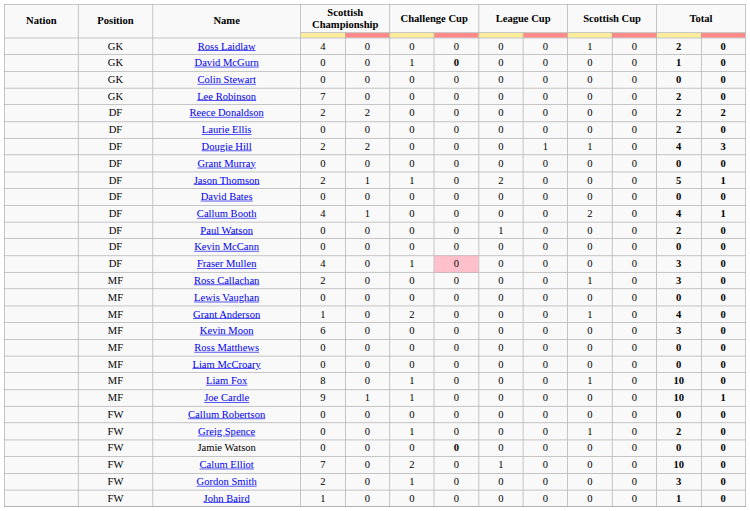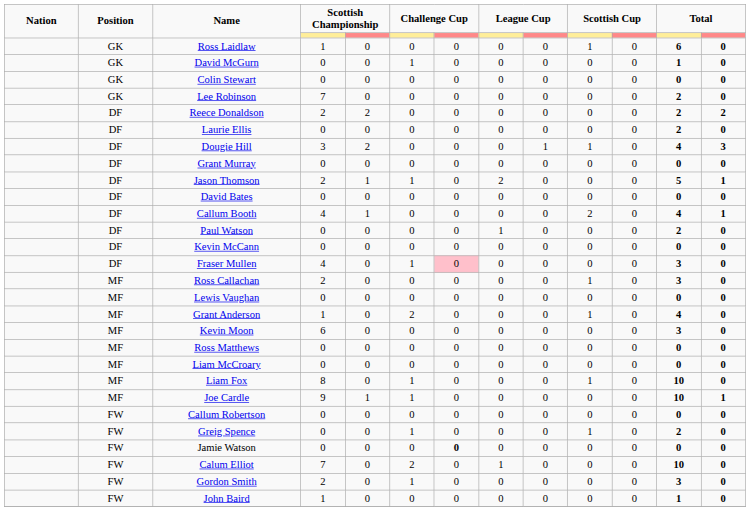Ross Laidlaw | column 4: 4 -> 1
Ross Laidlaw | column 12: 2 -> 6
David McGurn | column 7: bold -> normal
Dougie Hill | column 4: 2 -> 3
